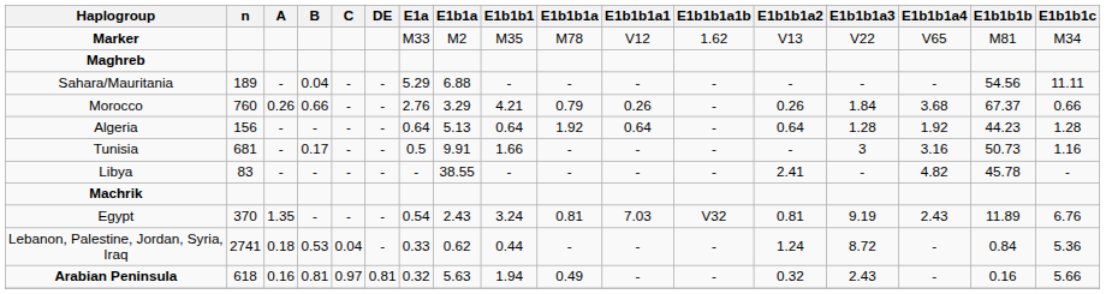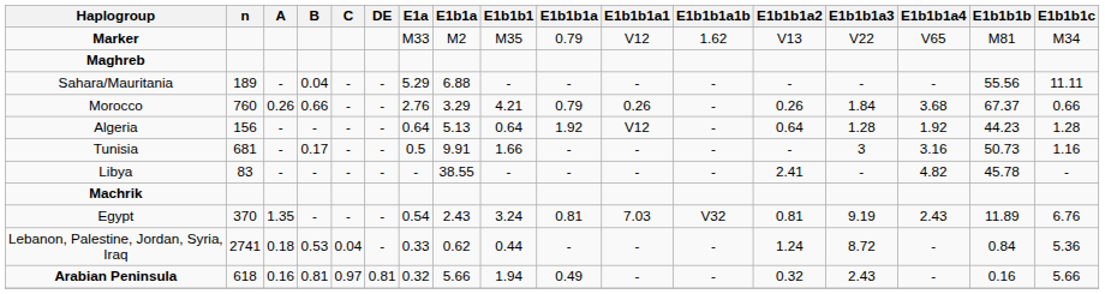Marker | E1b1b1a: M78 -> 0.79
Sahara/Mauritania | E1b1b1b: 54.56 -> 55.56
Algeria | E1b1b1a1: 0.64 -> V12
Arabian Peninsula | E1b1a: 5.63 -> 5.66
